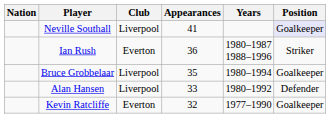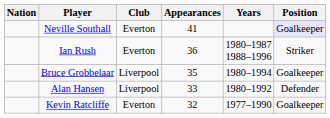Neville Southall | Club: Liverpool -> Everton
